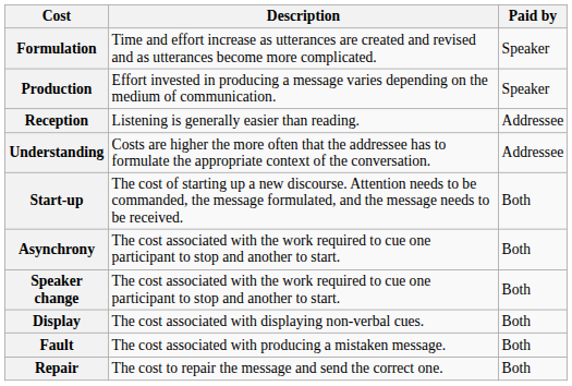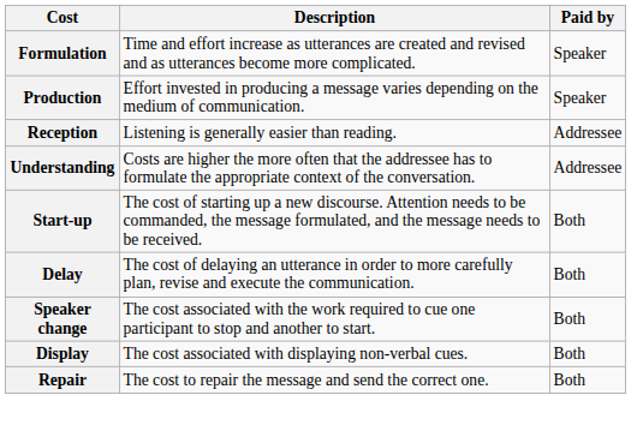+ row: Delay | The cost of delaying an utterance in order to more carefully plan, revise and execute the communication. | Both
- row: Asynchrony | The cost associated with the work required to cue one participant to stop and another to start. | Both
- row: Fault | The cost associated with producing a mistaken message. | Both
